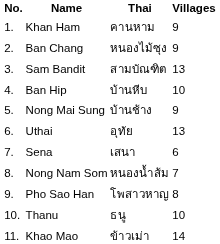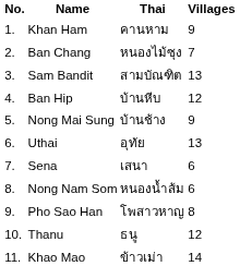Ban Chang | Villages: 9 -> 7
Ban Hip | Villages: 10 -> 12
Nong Nam Som | Villages: 7 -> 6
Thanu | Villages: 10 -> 12
